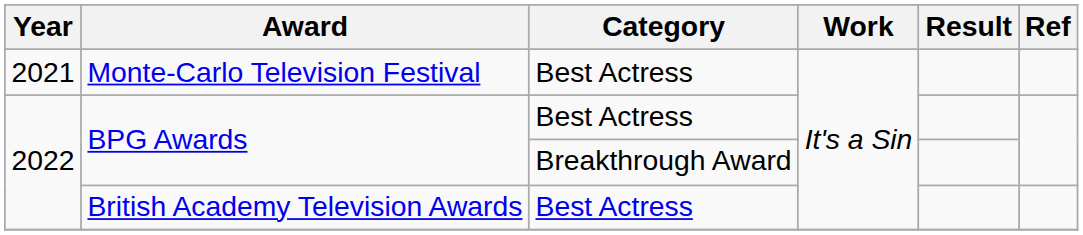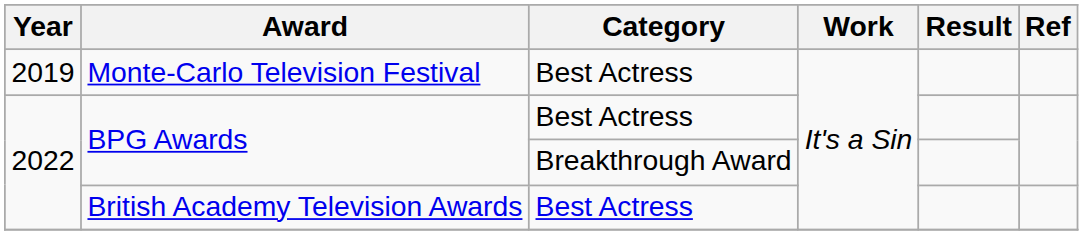Monte-Carlo Television Festival | Year: 2021 -> 2019
